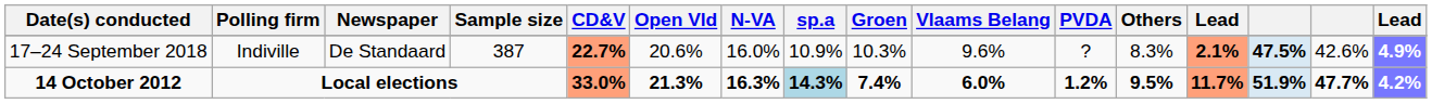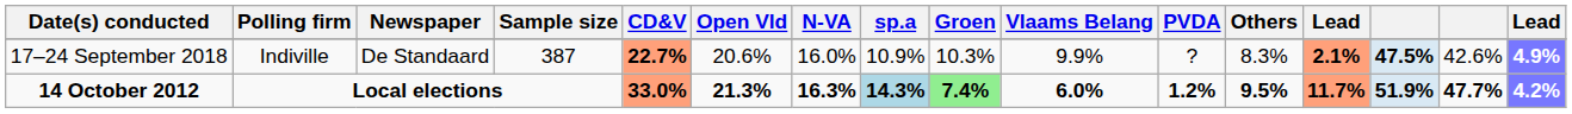17–24 September 2018 | Vlaams Belang: 9.6% -> 9.9%
14 October 2012 | Groen: no background -> lightgreen background
